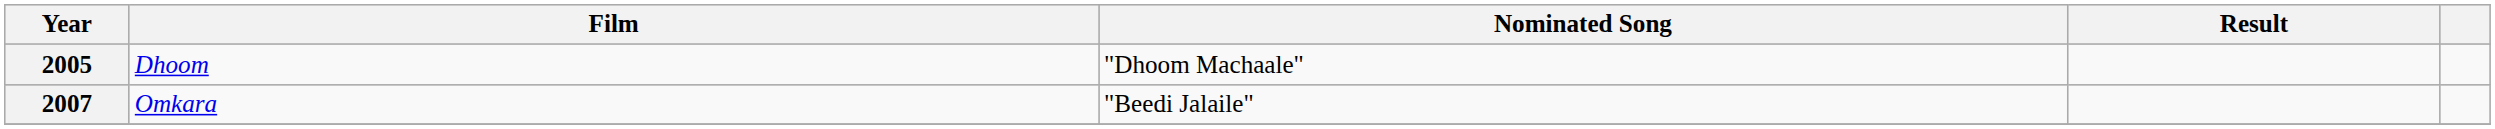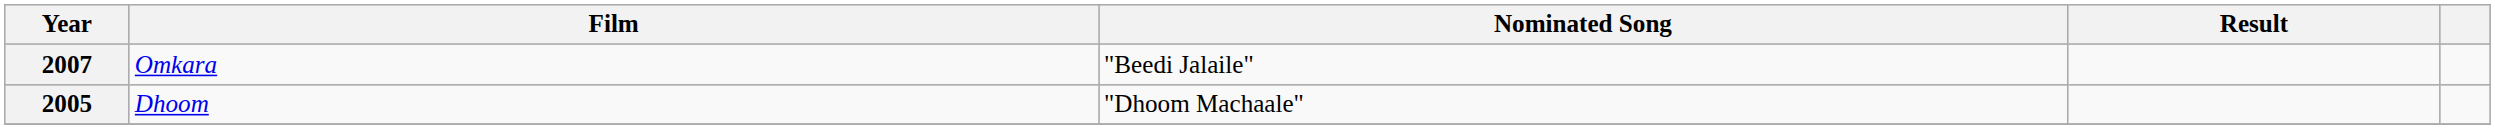rows swapped: 2005 <-> 2007
